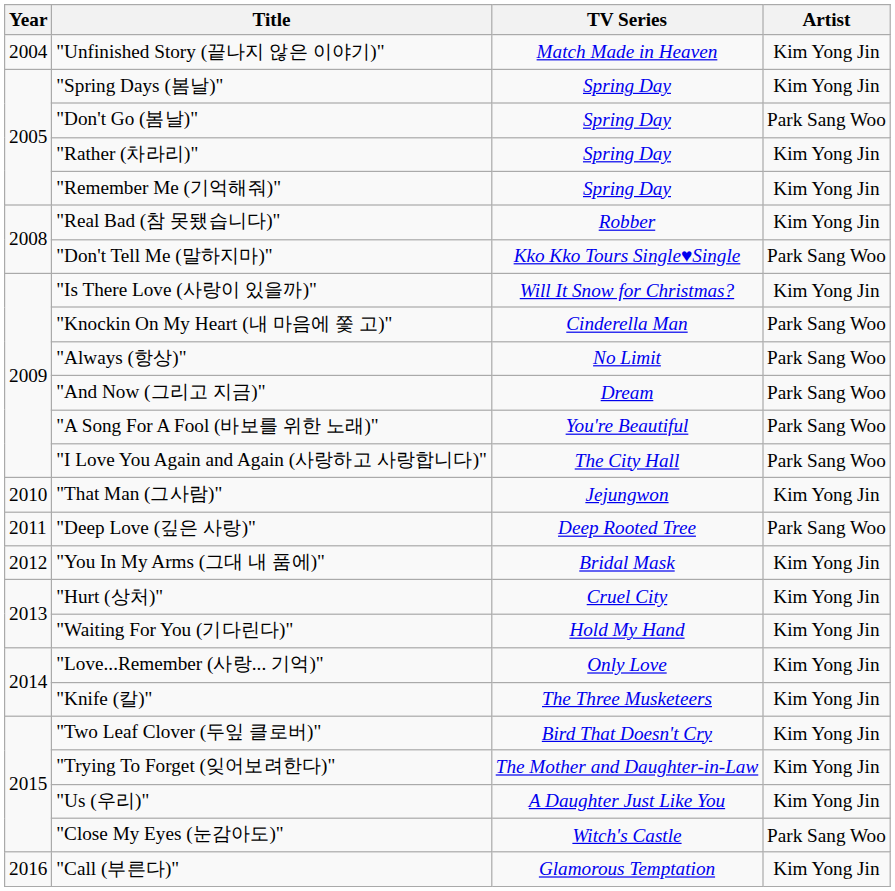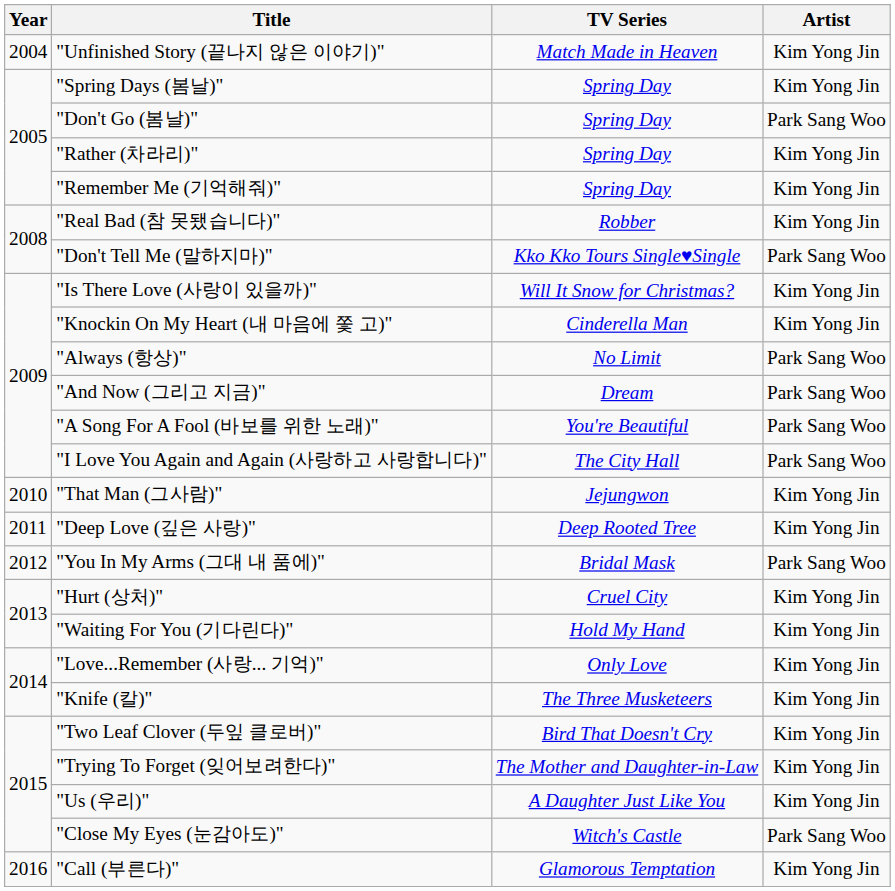"Knockin On My Heart (내 마음에 쫓 고)" | Artist: Park Sang Woo -> Kim Yong Jin
"Deep Love (깊은 사랑)" | Artist: Park Sang Woo -> Kim Yong Jin
"You In My Arms (그대 내 품에)" | Artist: Kim Yong Jin -> Park Sang Woo
